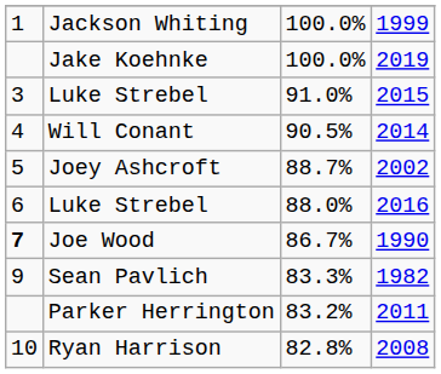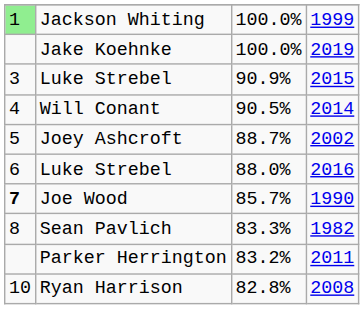Jackson Whiting | column 1: no background -> lightgreen background
Luke Strebel / 2015 | column 3: 91.0% -> 90.9%
Joe Wood | column 3: 86.7% -> 85.7%
Sean Pavlich | column 1: 9 -> 8
